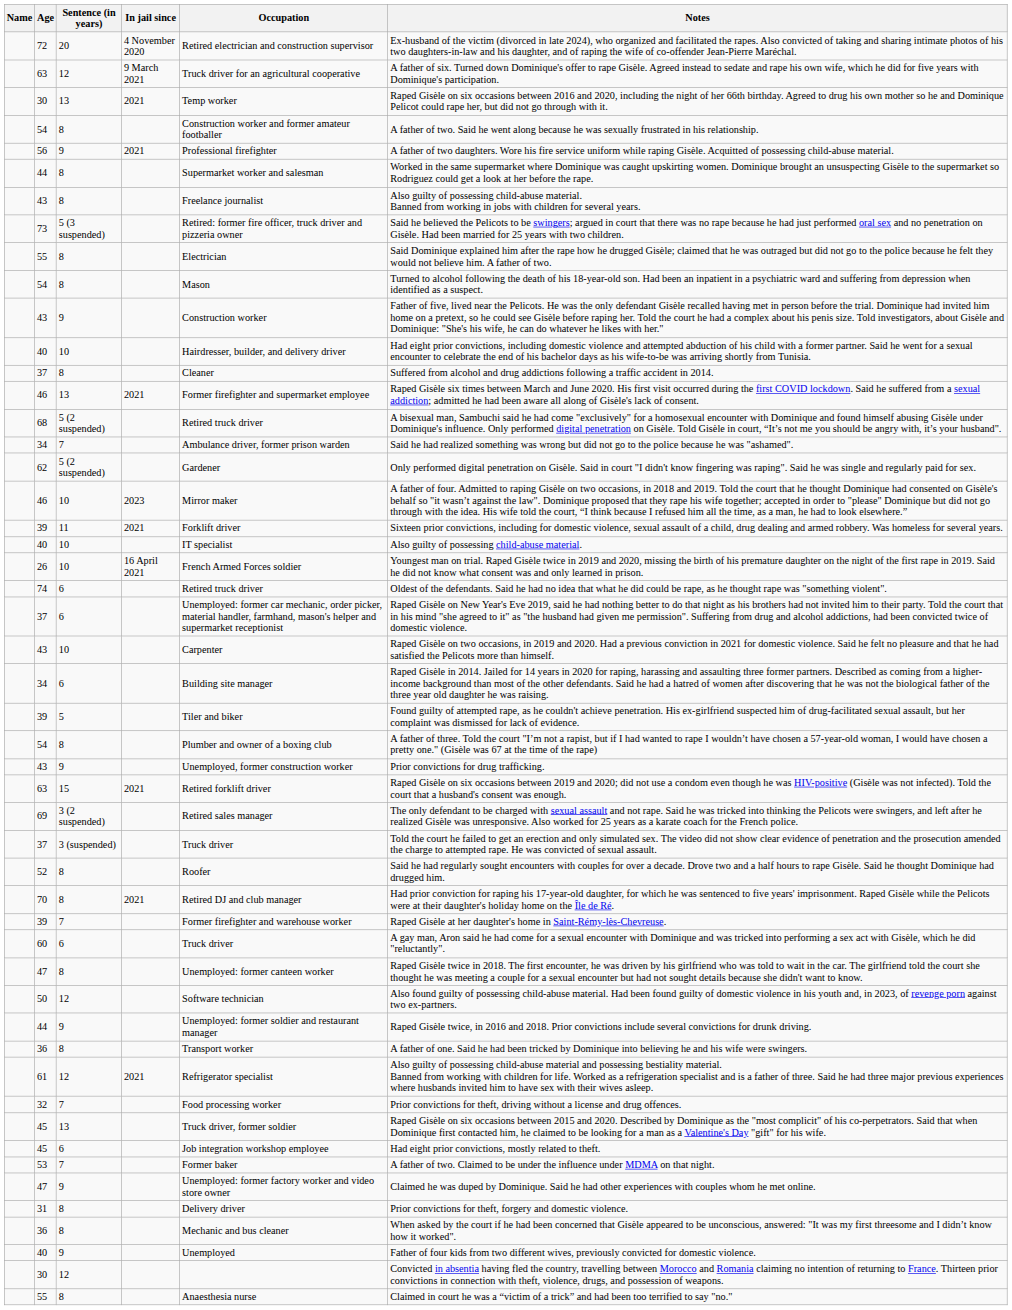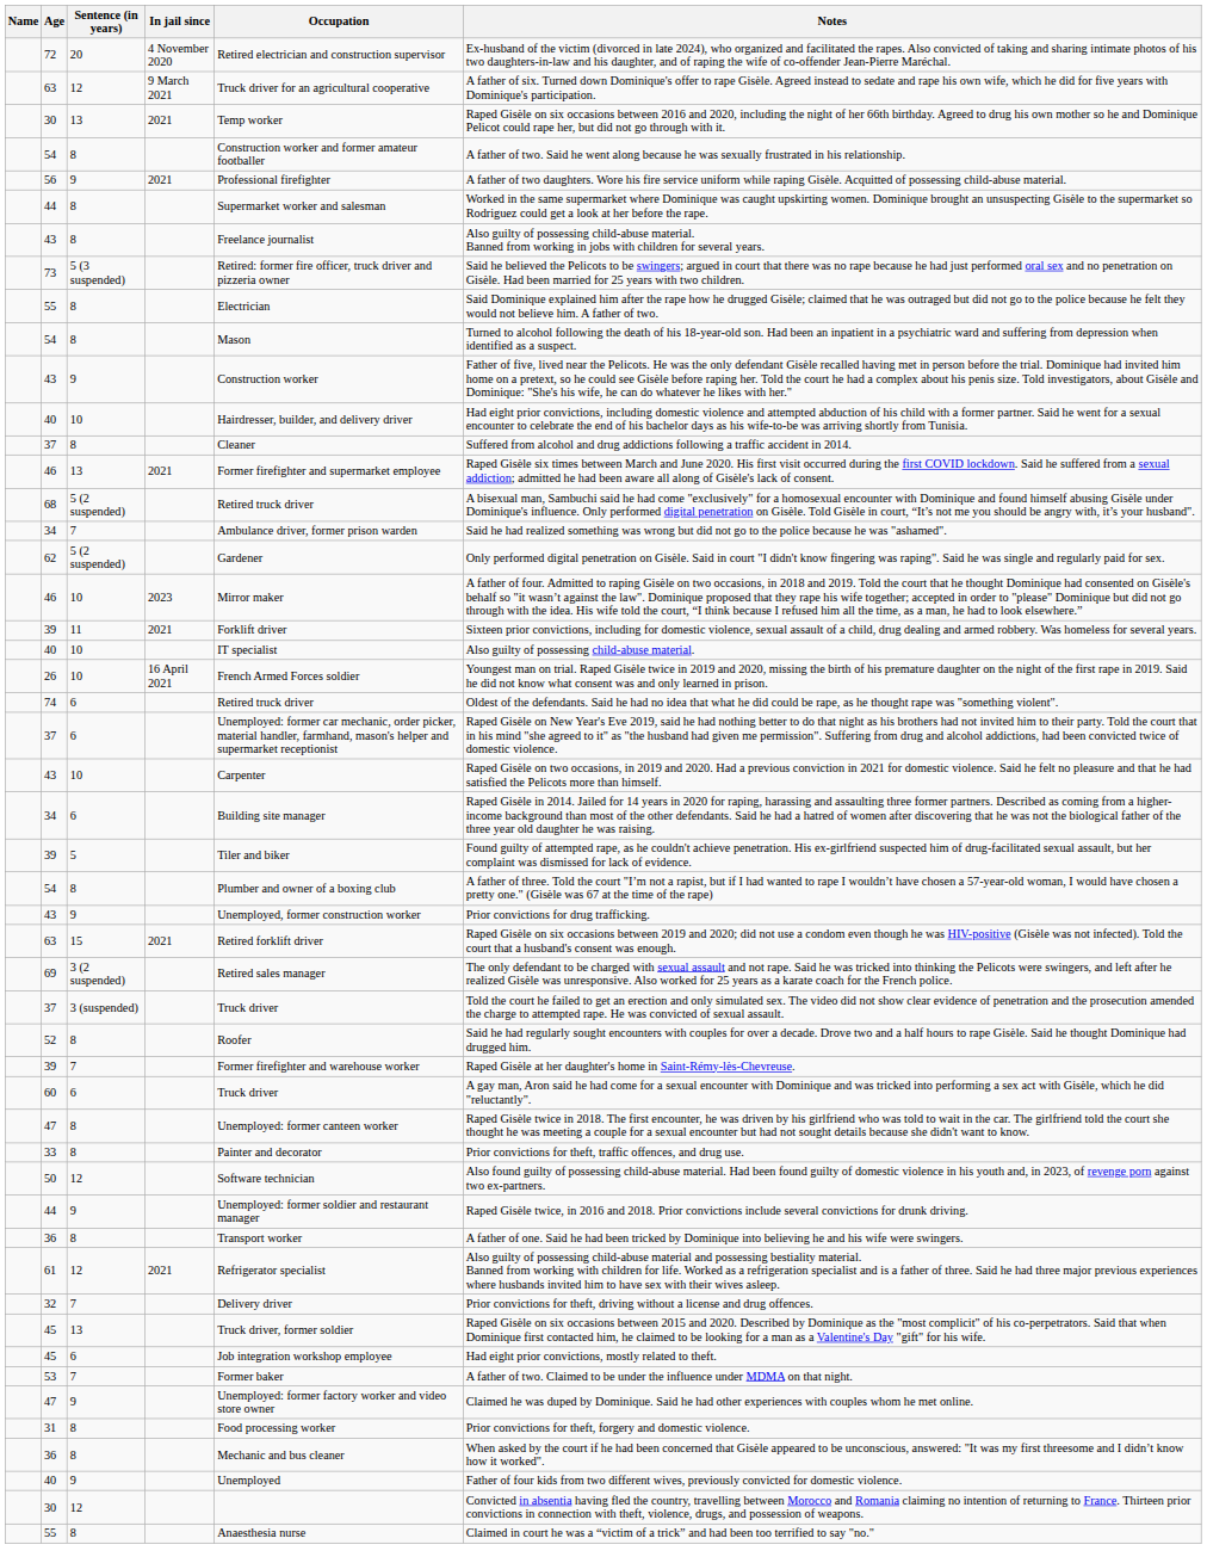- row: 70 | 8 | 2021 | Retired DJ and club manager | Had prior conviction for raping his 17-year-old daughter, for which he was sentenced to five years' imprisonment. Raped Gisèle while the Pelicots were at their daughter's holiday home on the Île de Ré.
+ row: 33 | 8 | Painter and decorator | Prior convictions for theft, traffic offences, and drug use.
32 | Occupation: Food processing worker -> Delivery driver
31 | Occupation: Delivery driver -> Food processing worker
